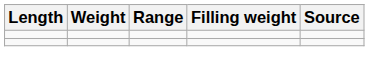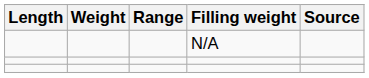+ row: N/A
